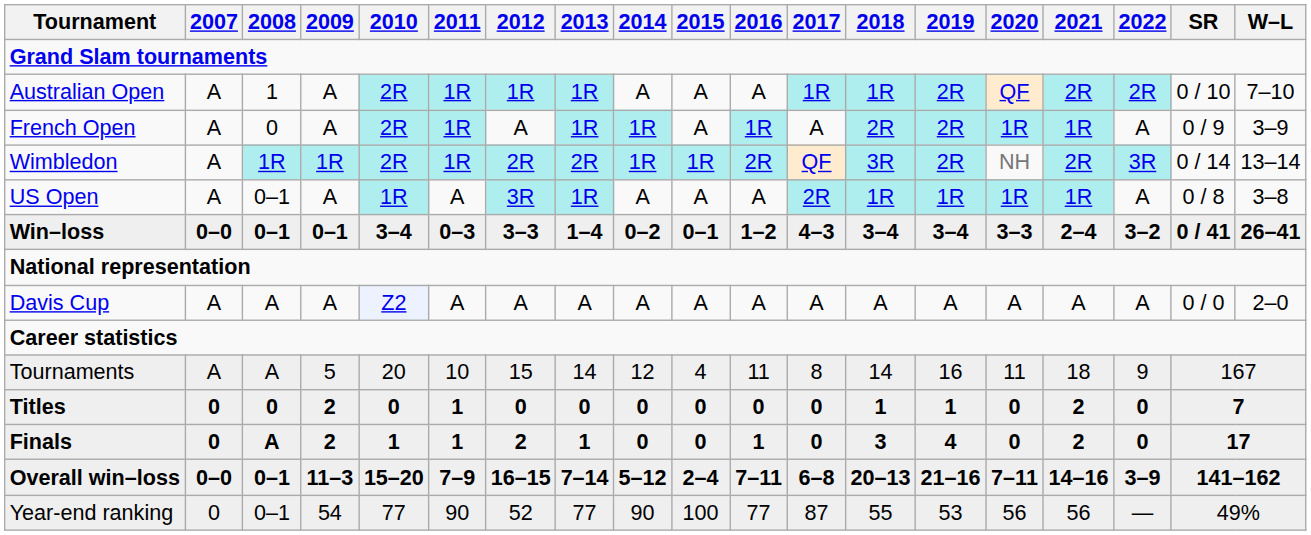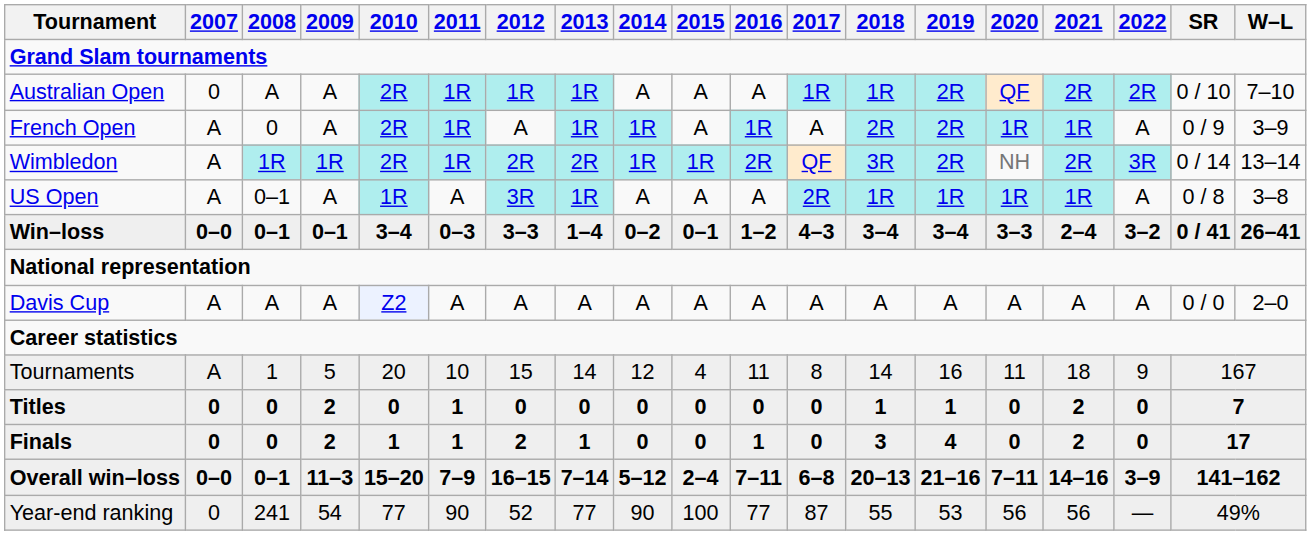Australian Open | 2007: A -> 0
Australian Open | 2008: 1 -> A
Tournaments | 2008: A -> 1
Finals | 2008: A -> 0
Year-end ranking | 2008: 0–1 -> 241
